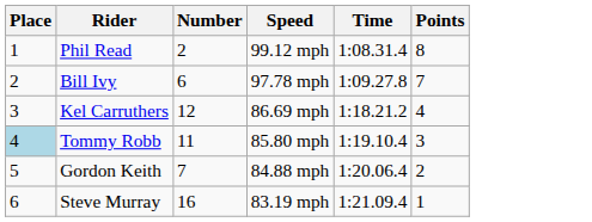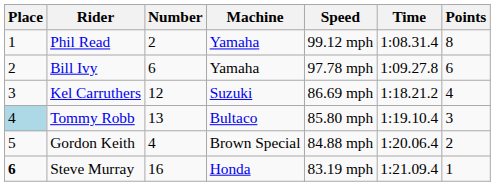+ column: Machine | Yamaha | Yamaha | Suzuki | Bultaco | Brown Special | Honda
Bill Ivy | Points: 7 -> 6
Tommy Robb | Number: 11 -> 13
Gordon Keith | Number: 7 -> 4
Steve Murray | Place: normal -> bold
